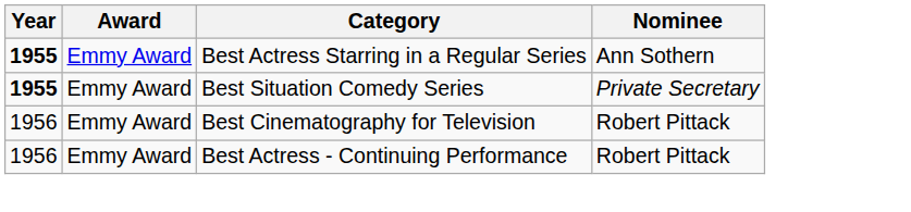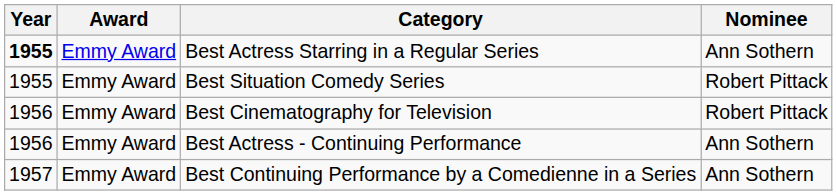Best Situation Comedy Series | Year: bold -> normal
Best Situation Comedy Series | Nominee: Private Secretary -> Robert Pittack
Best Actress - Continuing Performance | Nominee: Robert Pittack -> Ann Sothern
+ row: 1957 | Emmy Award | Best Continuing Performance by a Comedienne in a Series | Ann Sothern
